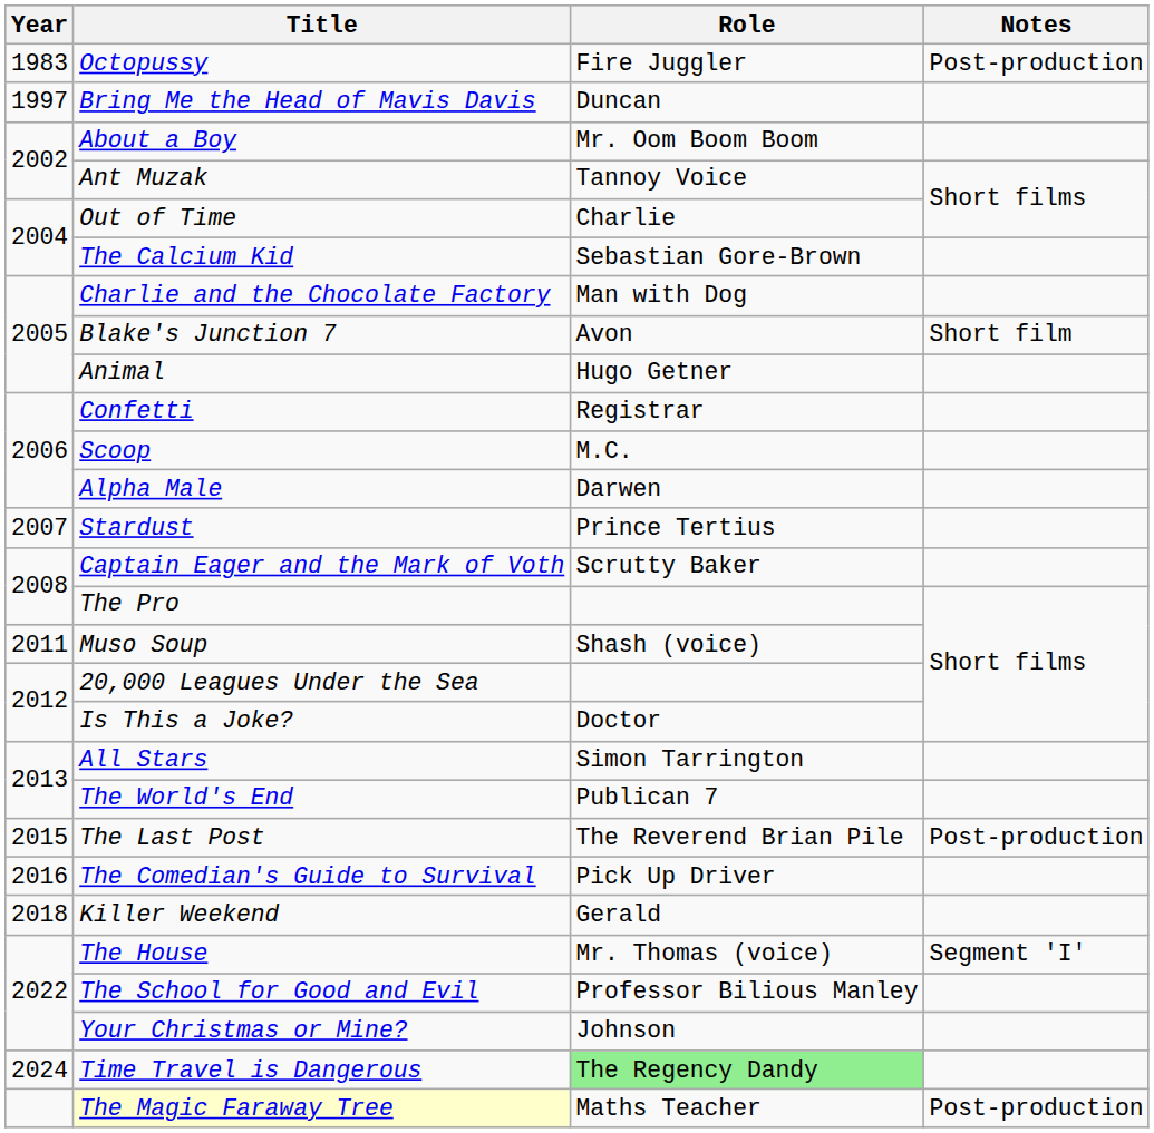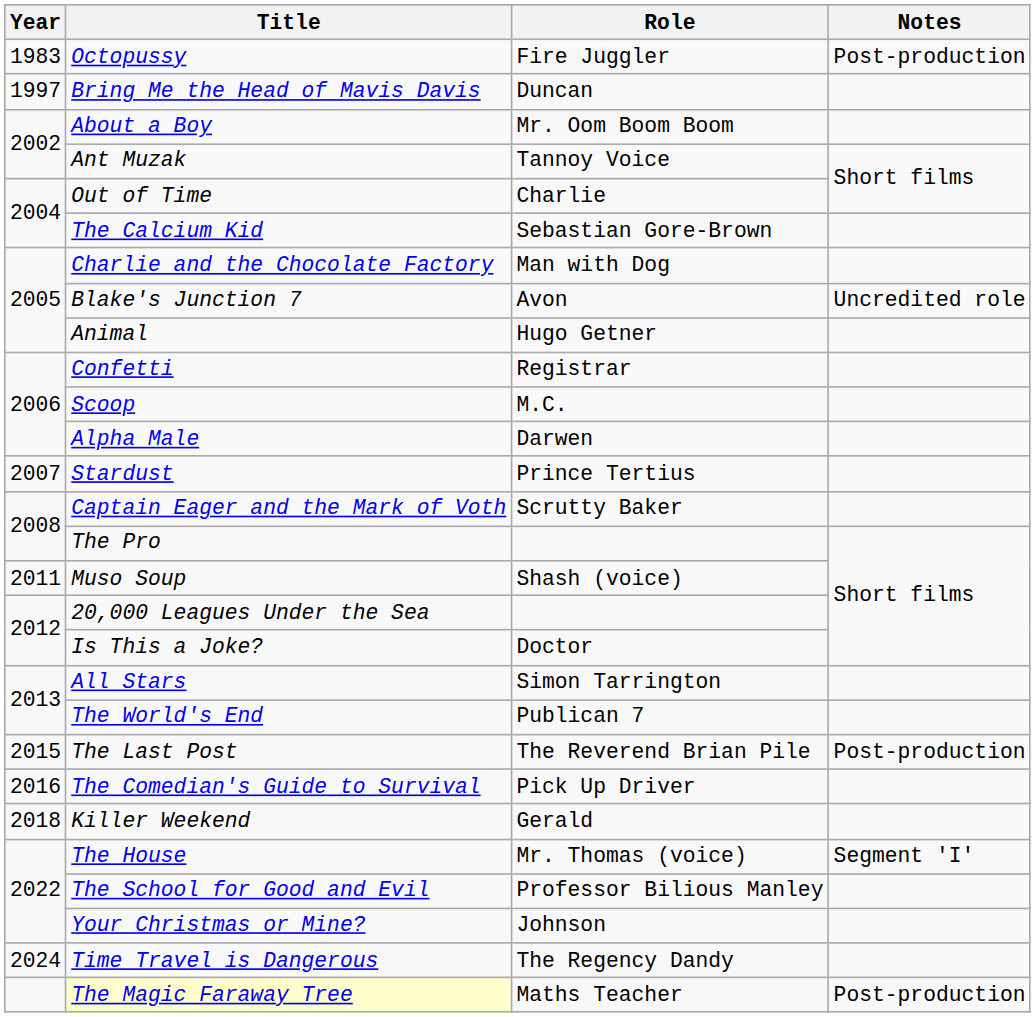Blake's Junction 7 | Notes: Short film -> Uncredited role
Time Travel is Dangerous | Role: lightgreen background -> no background
